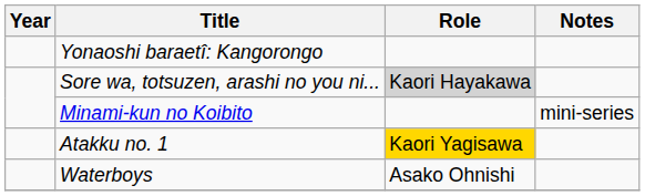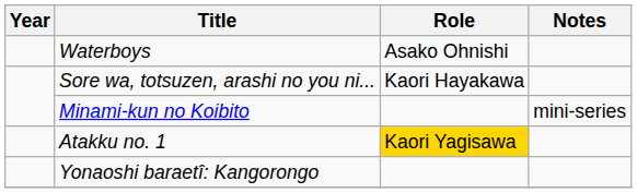rows swapped: Waterboys <-> Yonaoshi baraetî: Kangorongo
Sore wa, totsuzen, arashi no you ni... | Role: lightgrey background -> no background
